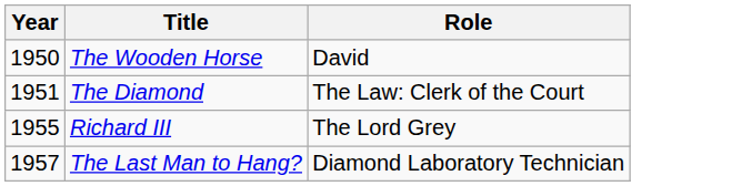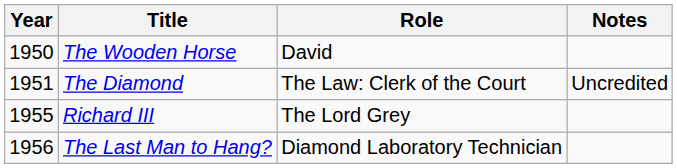+ column: Notes | Uncredited
The Last Man to Hang? | Year: 1957 -> 1956
